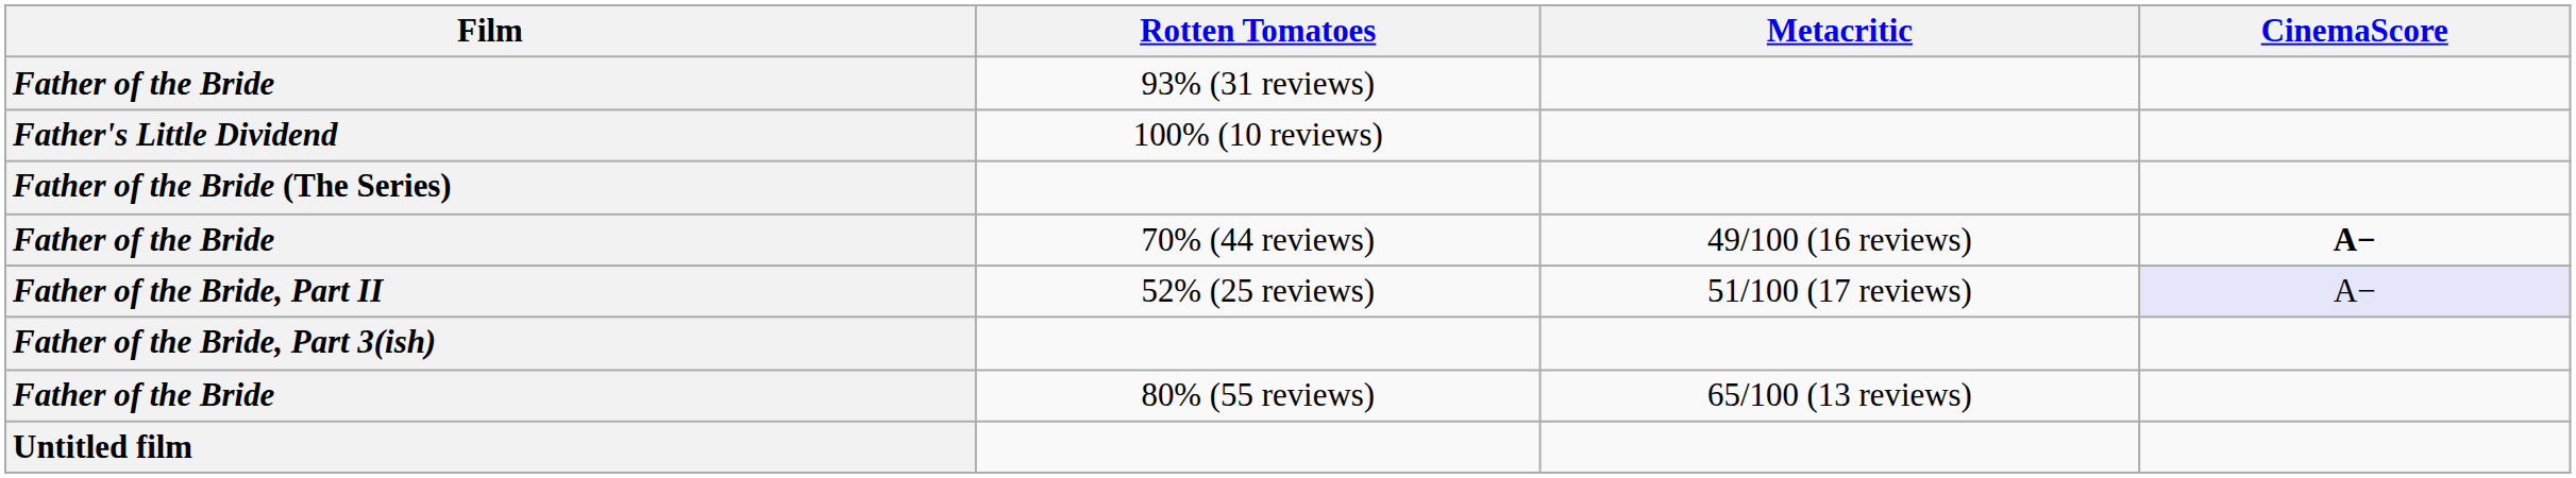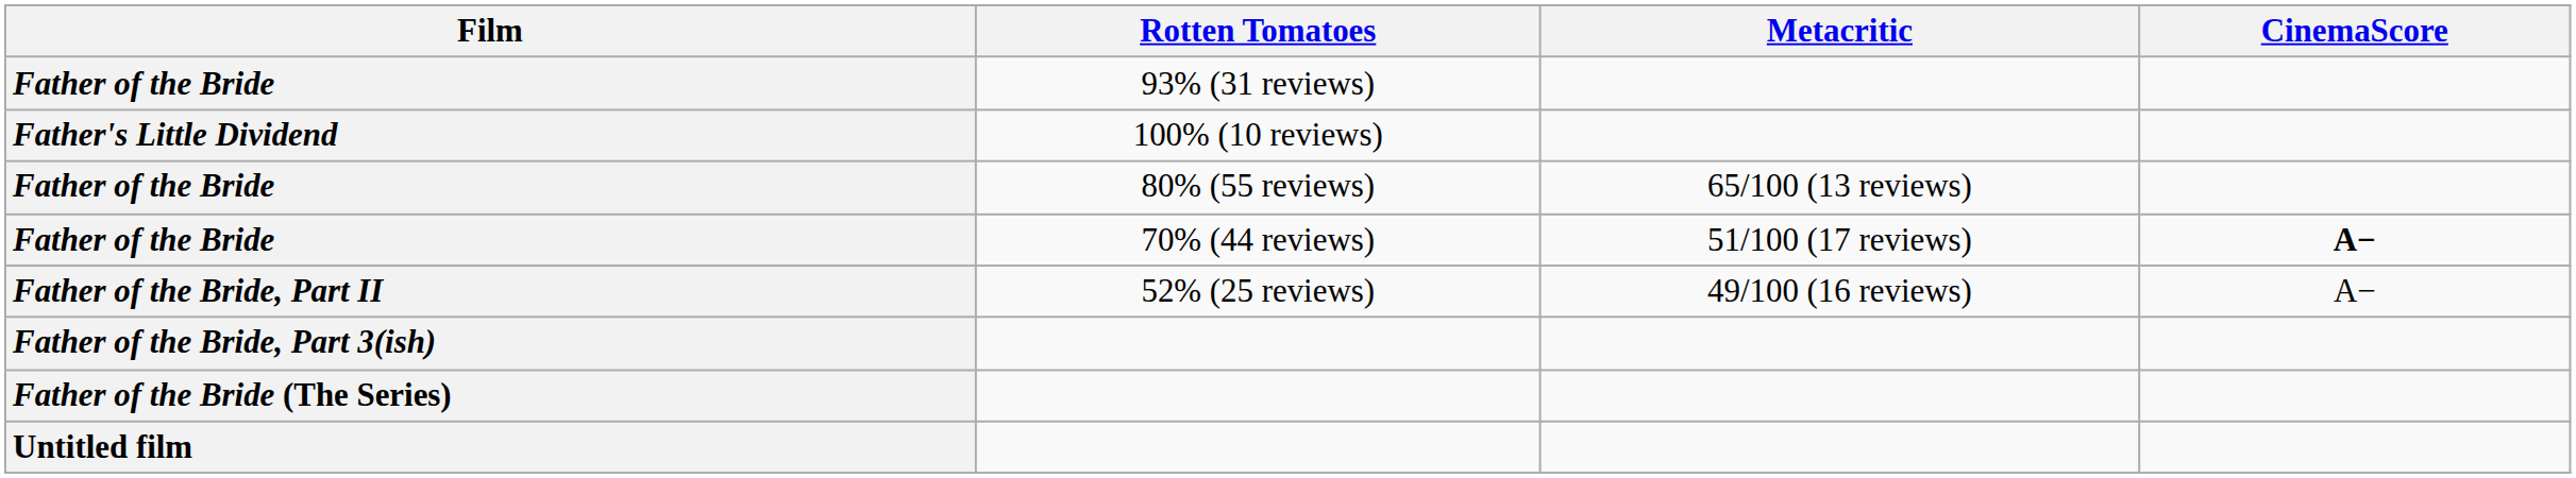rows swapped: Father of the Bride (The Series) <-> Father of the Bride / 80% (55 reviews)
Father of the Bride / 70% (44 reviews) | Metacritic: 49/100 (16 reviews) -> 51/100 (17 reviews)
Father of the Bride, Part II | Metacritic: 51/100 (17 reviews) -> 49/100 (16 reviews)
Father of the Bride, Part II | CinemaScore: lavender background -> no background
